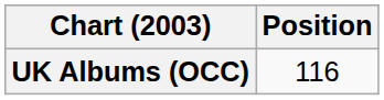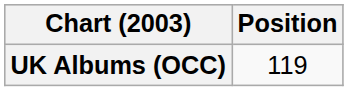UK Albums (OCC) | Position: 116 -> 119
